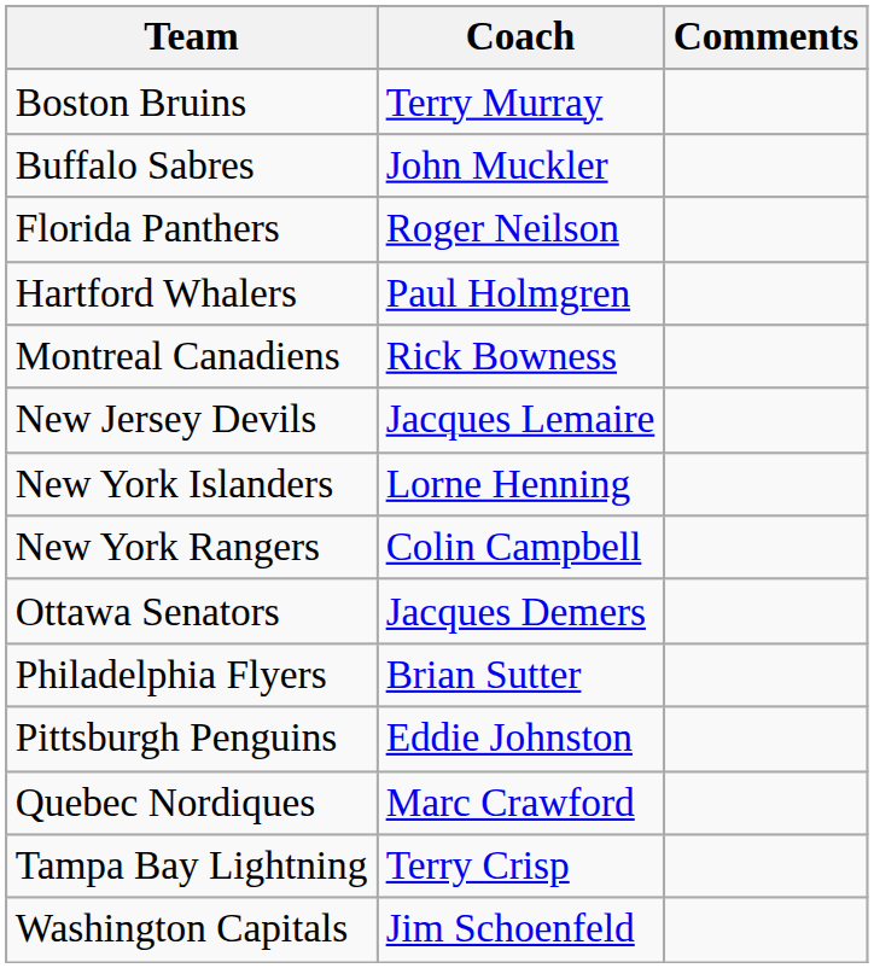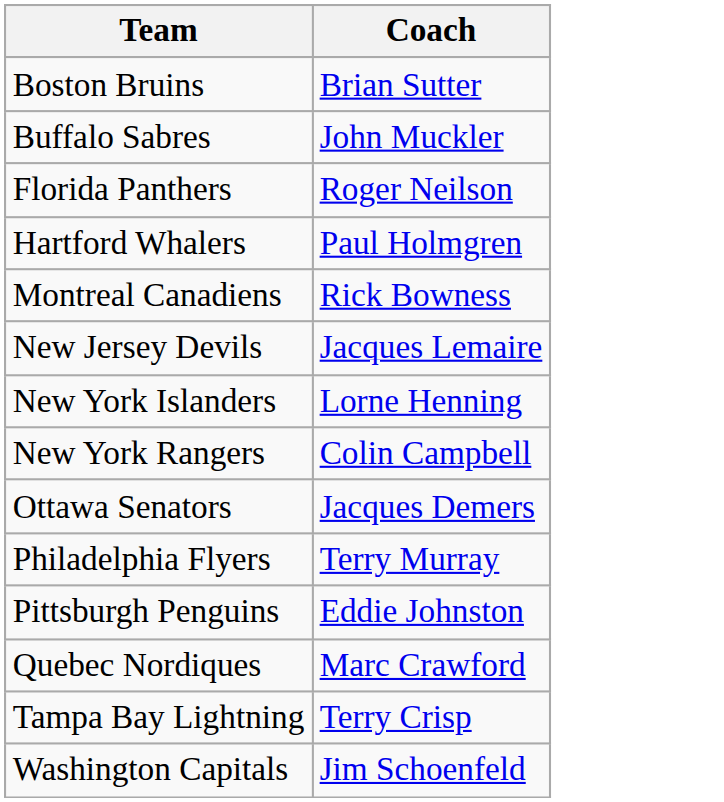- column: Comments
Boston Bruins | Coach: Terry Murray -> Brian Sutter
Philadelphia Flyers | Coach: Brian Sutter -> Terry Murray
